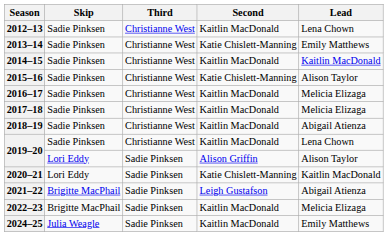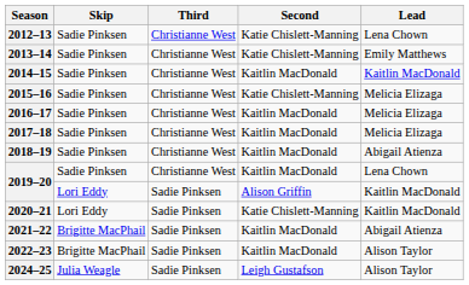2012–13 | Second: Kaitlin MacDonald -> Katie Chislett-Manning
2015–16 | Lead: Alison Taylor -> Melicia Elizaga
2019–20 / Lori Eddy | Lead: Alison Taylor -> Kaitlin MacDonald
2021–22 | Second: Leigh Gustafson -> Kaitlin MacDonald
2022–23 | Lead: Melicia Elizaga -> Alison Taylor
2024–25 | Second: Kaitlin MacDonald -> Leigh Gustafson
2024–25 | Lead: Emily Matthews -> Alison Taylor
